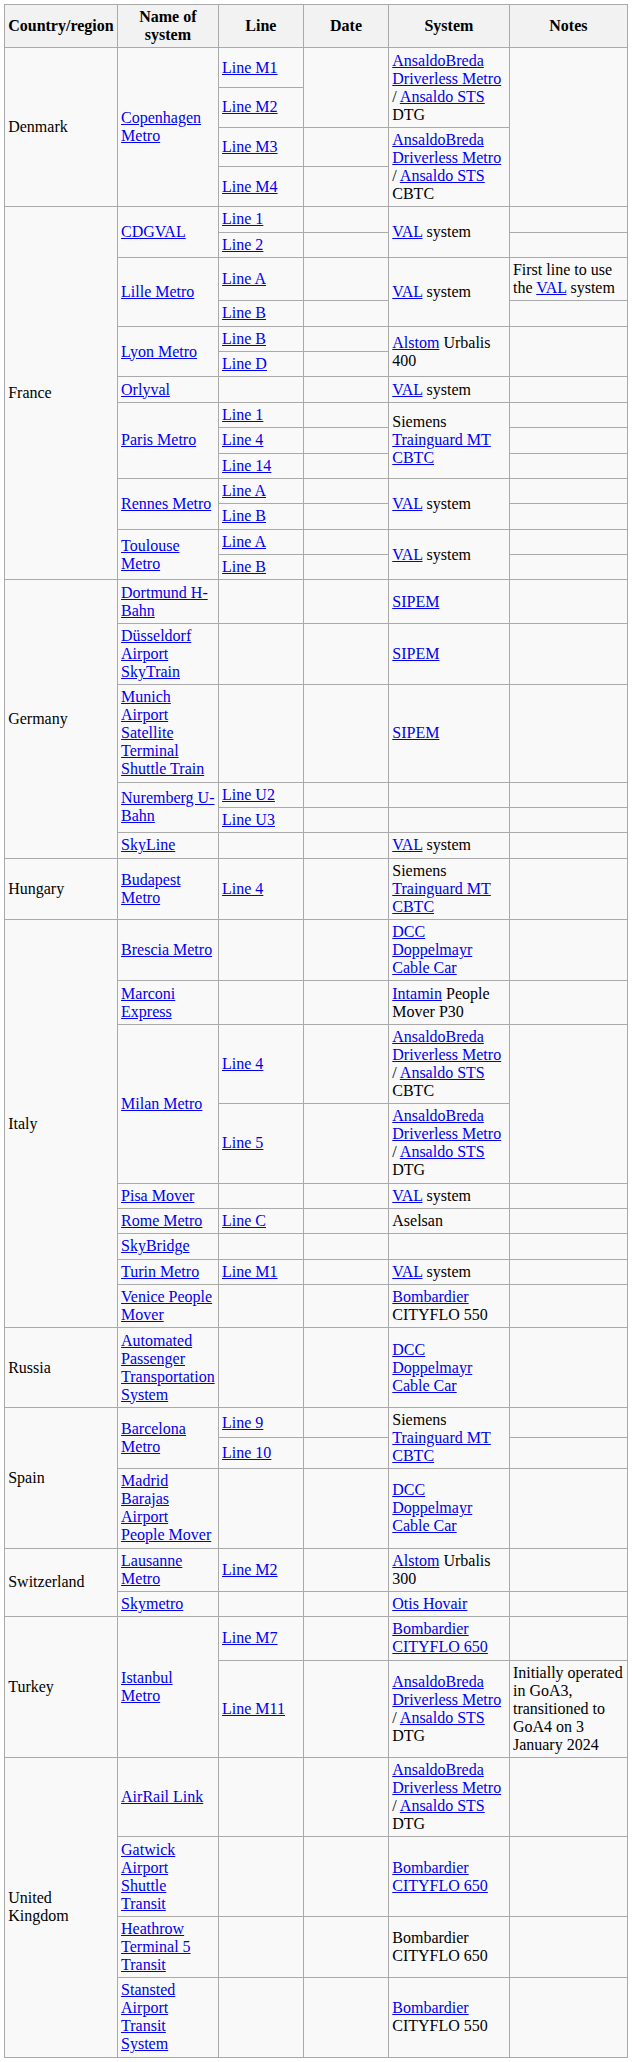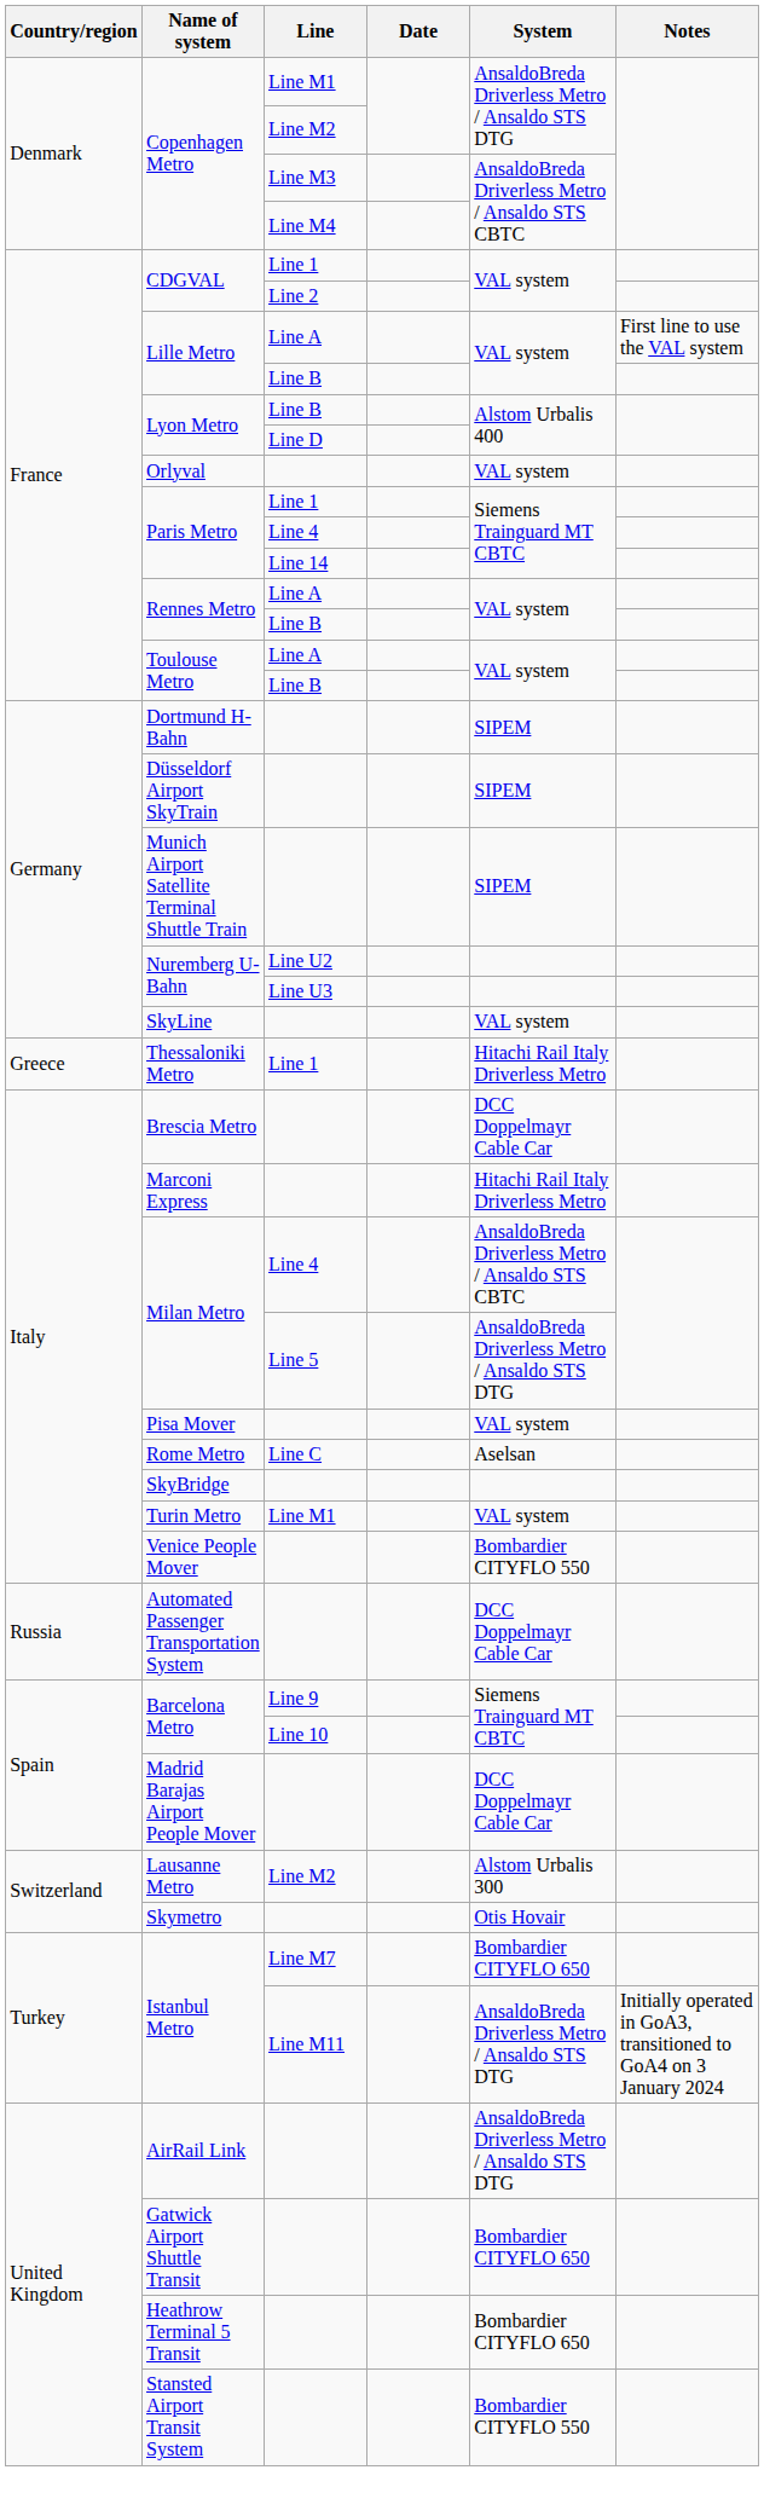+ row: Greece | Thessaloniki Metro | Line 1 | Hitachi Rail Italy Driverless Metro
- row: Hungary | Budapest Metro | Line 4 | Siemens Trainguard MT CBTC
Marconi Express | System: Intamin People Mover P30 -> Hitachi Rail Italy Driverless Metro
